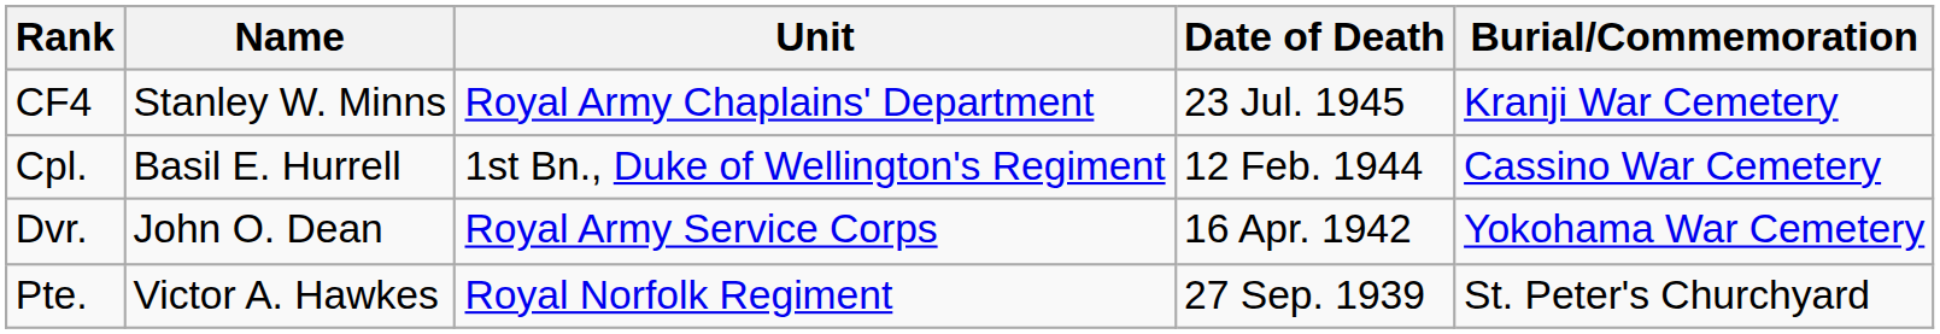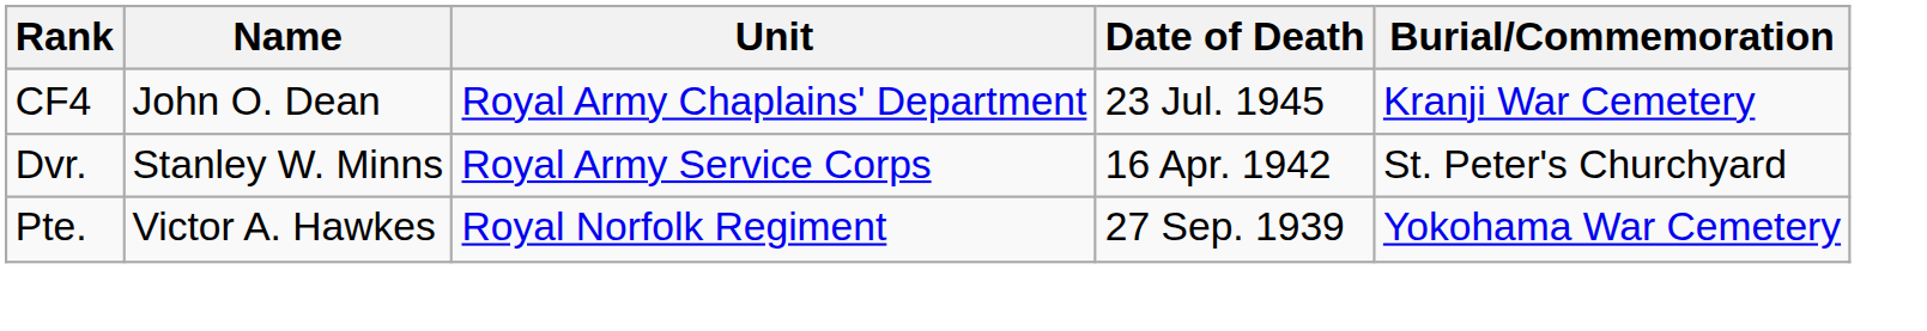CF4 | Name: Stanley W. Minns -> John O. Dean
- row: Cpl. | Basil E. Hurrell | 1st Bn., Duke of Wellington's Regiment | 12 Feb. 1944 | Cassino War Cemetery
Dvr. | Name: John O. Dean -> Stanley W. Minns
Dvr. | Burial/Commemoration: Yokohama War Cemetery -> St. Peter's Churchyard
Pte. | Burial/Commemoration: St. Peter's Churchyard -> Yokohama War Cemetery
